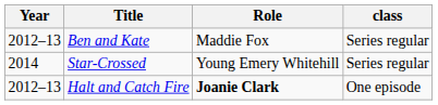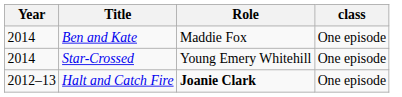Ben and Kate | Year: 2012–13 -> 2014
Ben and Kate | class: Series regular -> One episode
Star-Crossed | class: Series regular -> One episode
